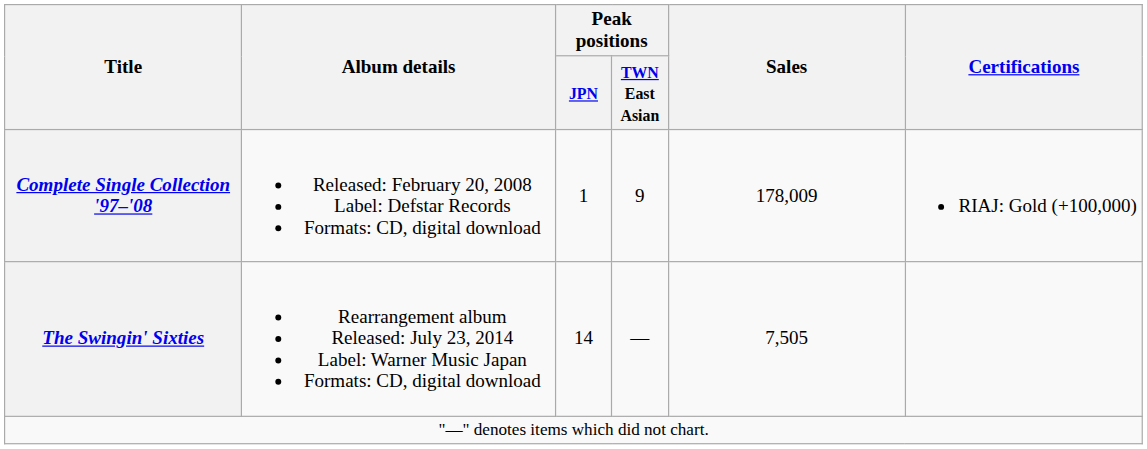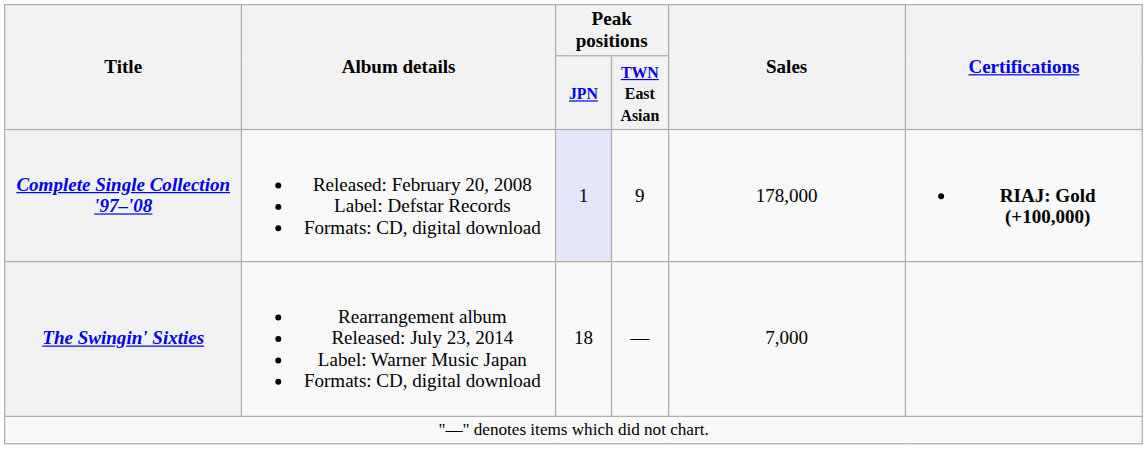Complete Single Collection '97–'08 | Peak positions / JPN: no background -> lavender background
Complete Single Collection '97–'08 | Sales: 178,009 -> 178,000
Complete Single Collection '97–'08 | Certifications: normal -> bold
The Swingin' Sixties | Peak positions / JPN: 14 -> 18
The Swingin' Sixties | Sales: 7,505 -> 7,000
